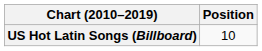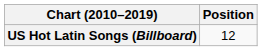US Hot Latin Songs (Billboard) | Position: 10 -> 12
